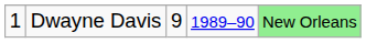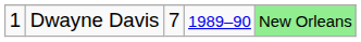Dwayne Davis | column 3: 9 -> 7
